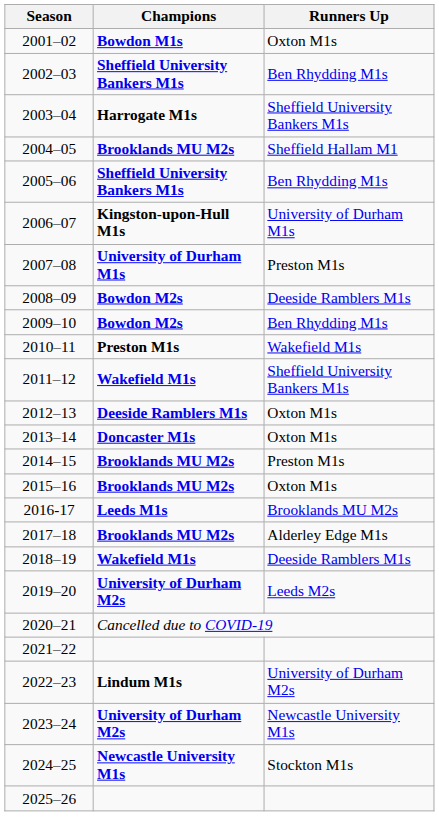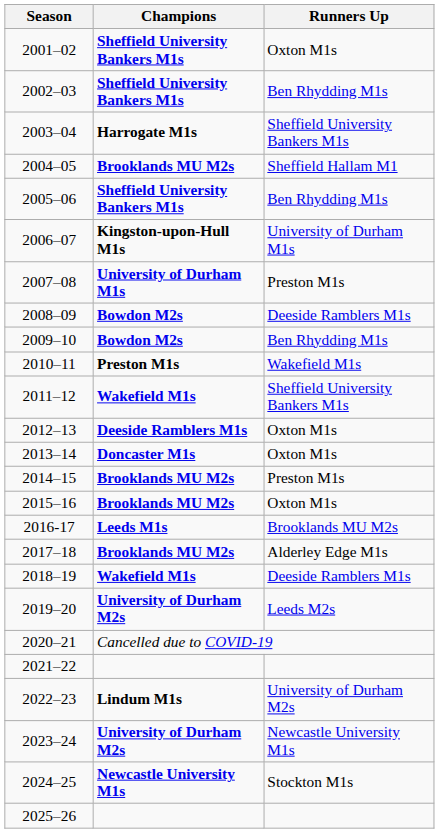2001–02 | Champions: Bowdon M1s -> Sheffield University Bankers M1s
